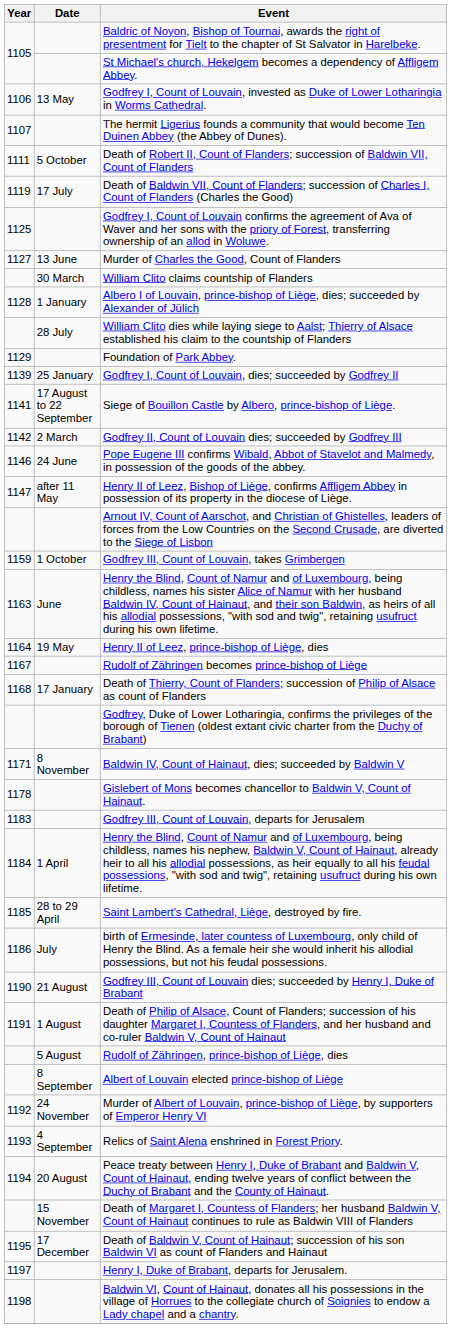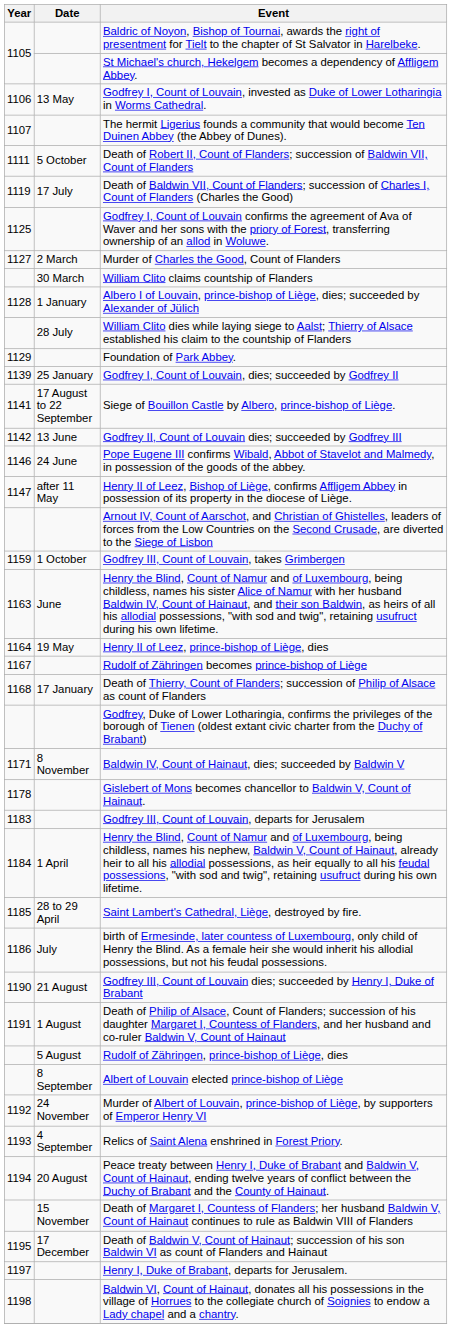Murder of Charles the Good, Count of Flanders | Date: 13 June -> 2 March
Godfrey II, Count of Louvain dies; succeeded by Godfrey III | Date: 2 March -> 13 June
